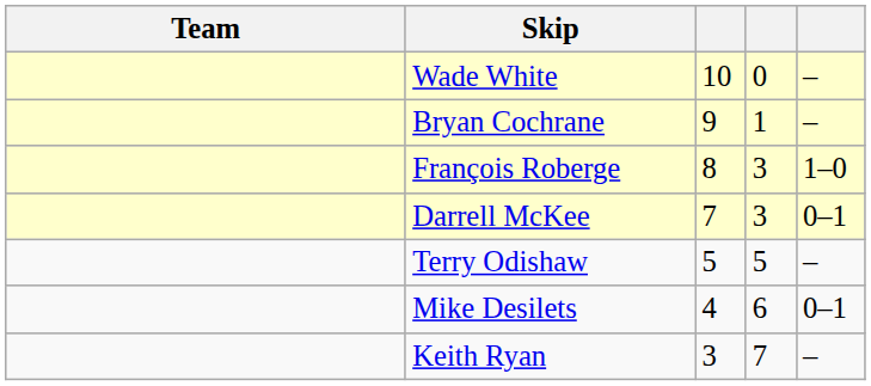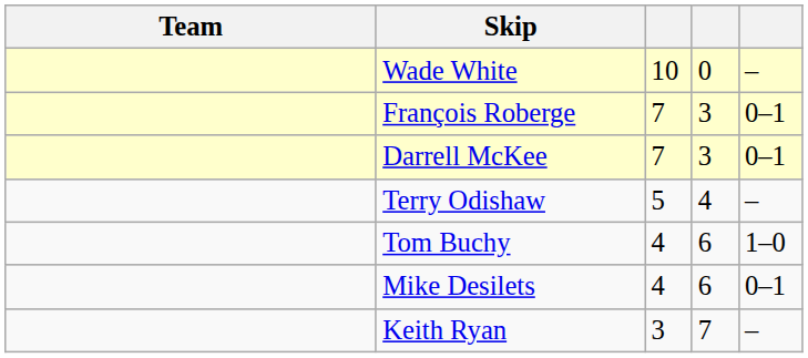- row: Bryan Cochrane | 9 | 1 | –
François Roberge | column 3: 8 -> 7
François Roberge | column 5: 1–0 -> 0–1
Terry Odishaw | column 4: 5 -> 4
+ row: Tom Buchy | 4 | 6 | 1–0
